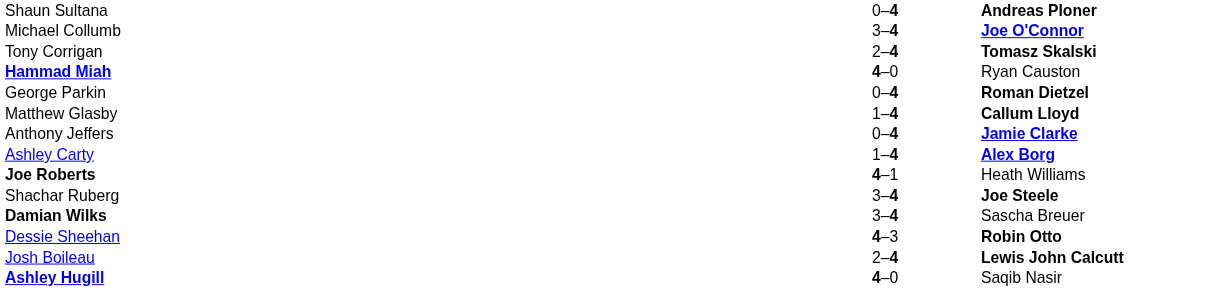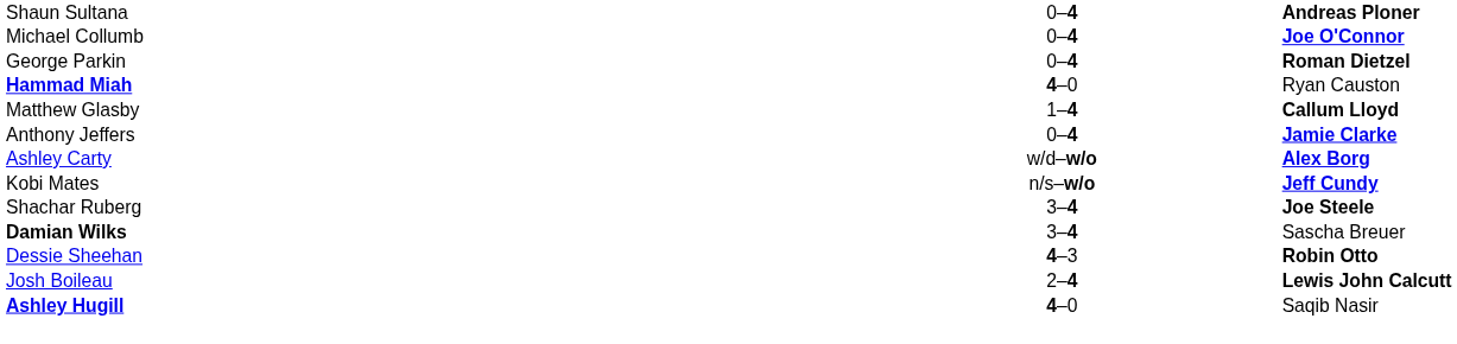Michael Collumb | column 2: 3–4 -> 0–4
- row: Tony Corrigan | 2–4 | Tomasz Skalski
rows swapped: Hammad Miah <-> George Parkin
Ashley Carty | column 2: 1–4 -> w/d–w/o
+ row: Kobi Mates | n/s–w/o | Jeff Cundy
- row: Joe Roberts | 4–1 | Heath Williams
